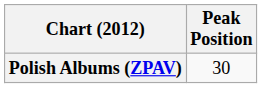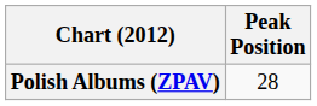Polish Albums (ZPAV) | Peak Position: 30 -> 28
